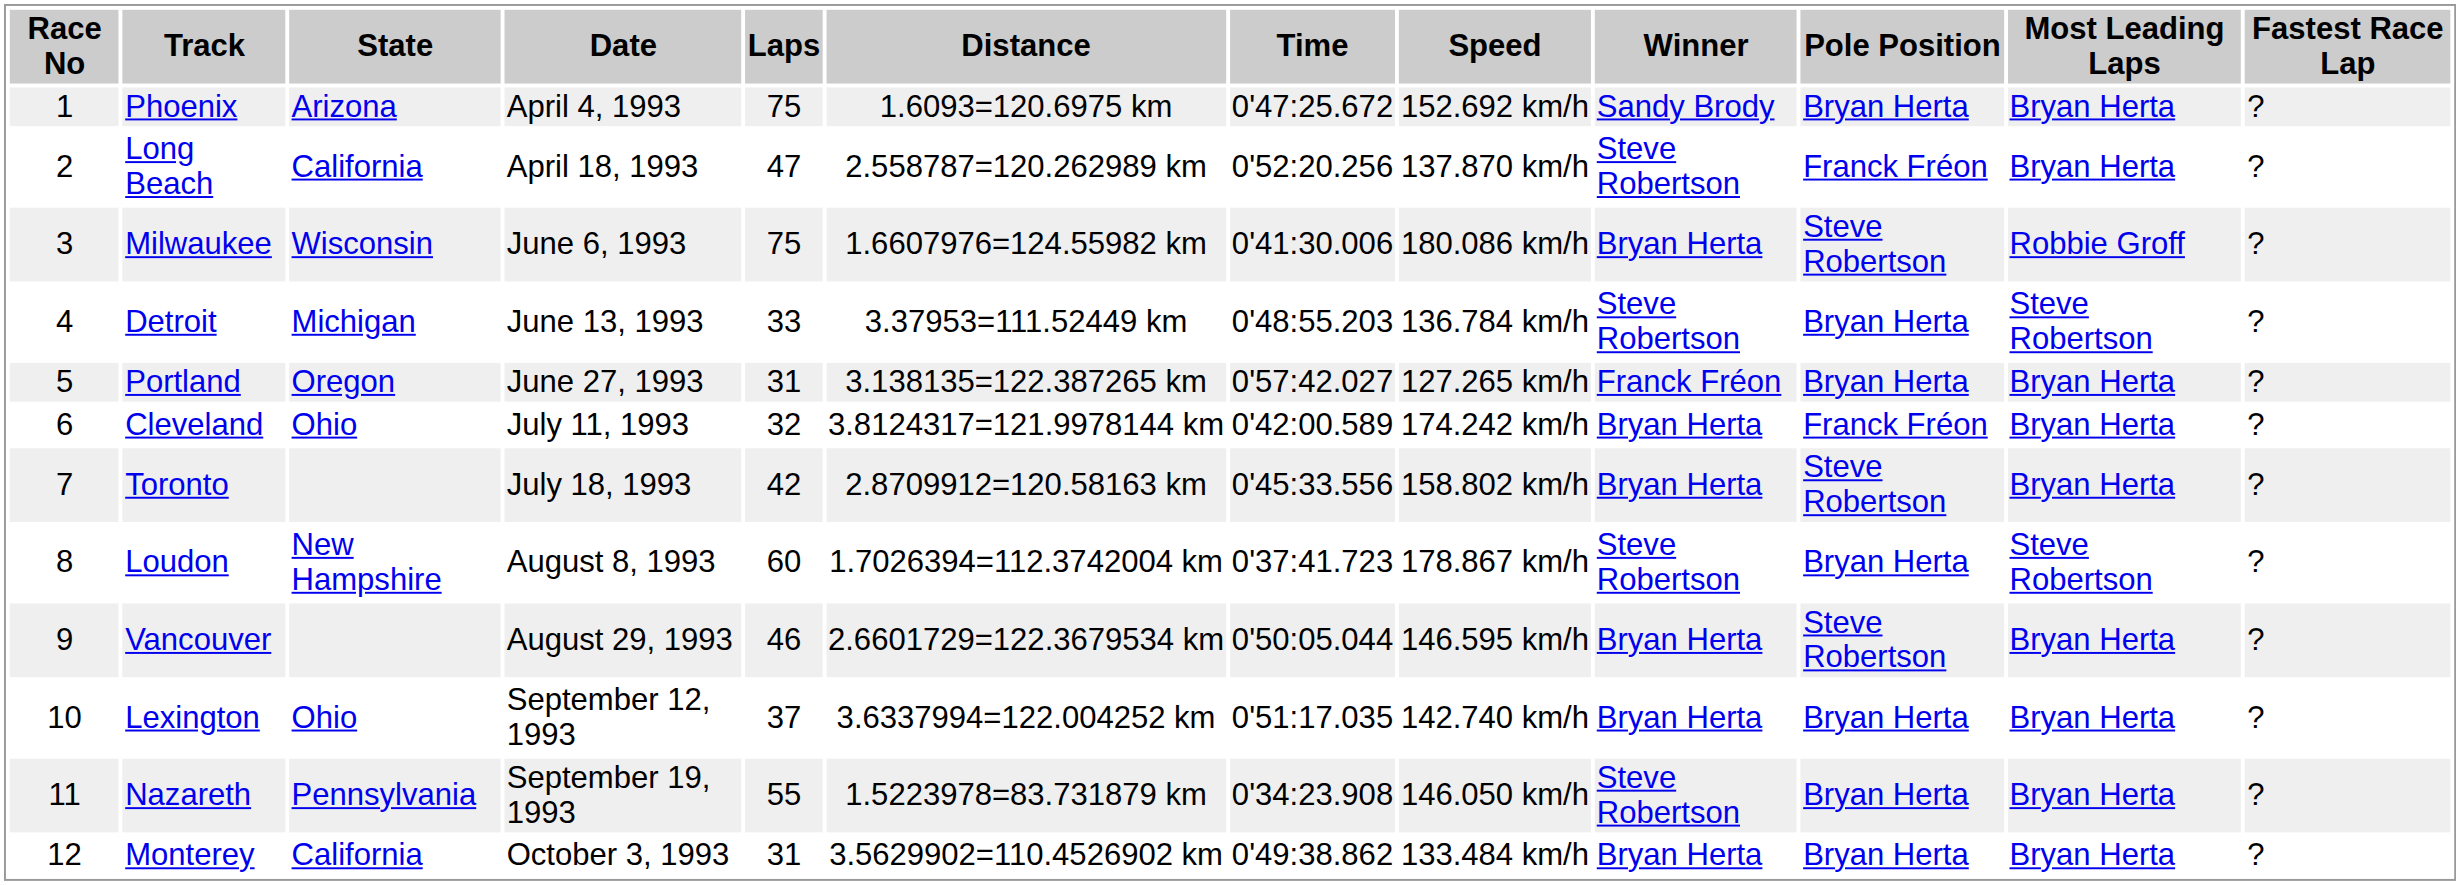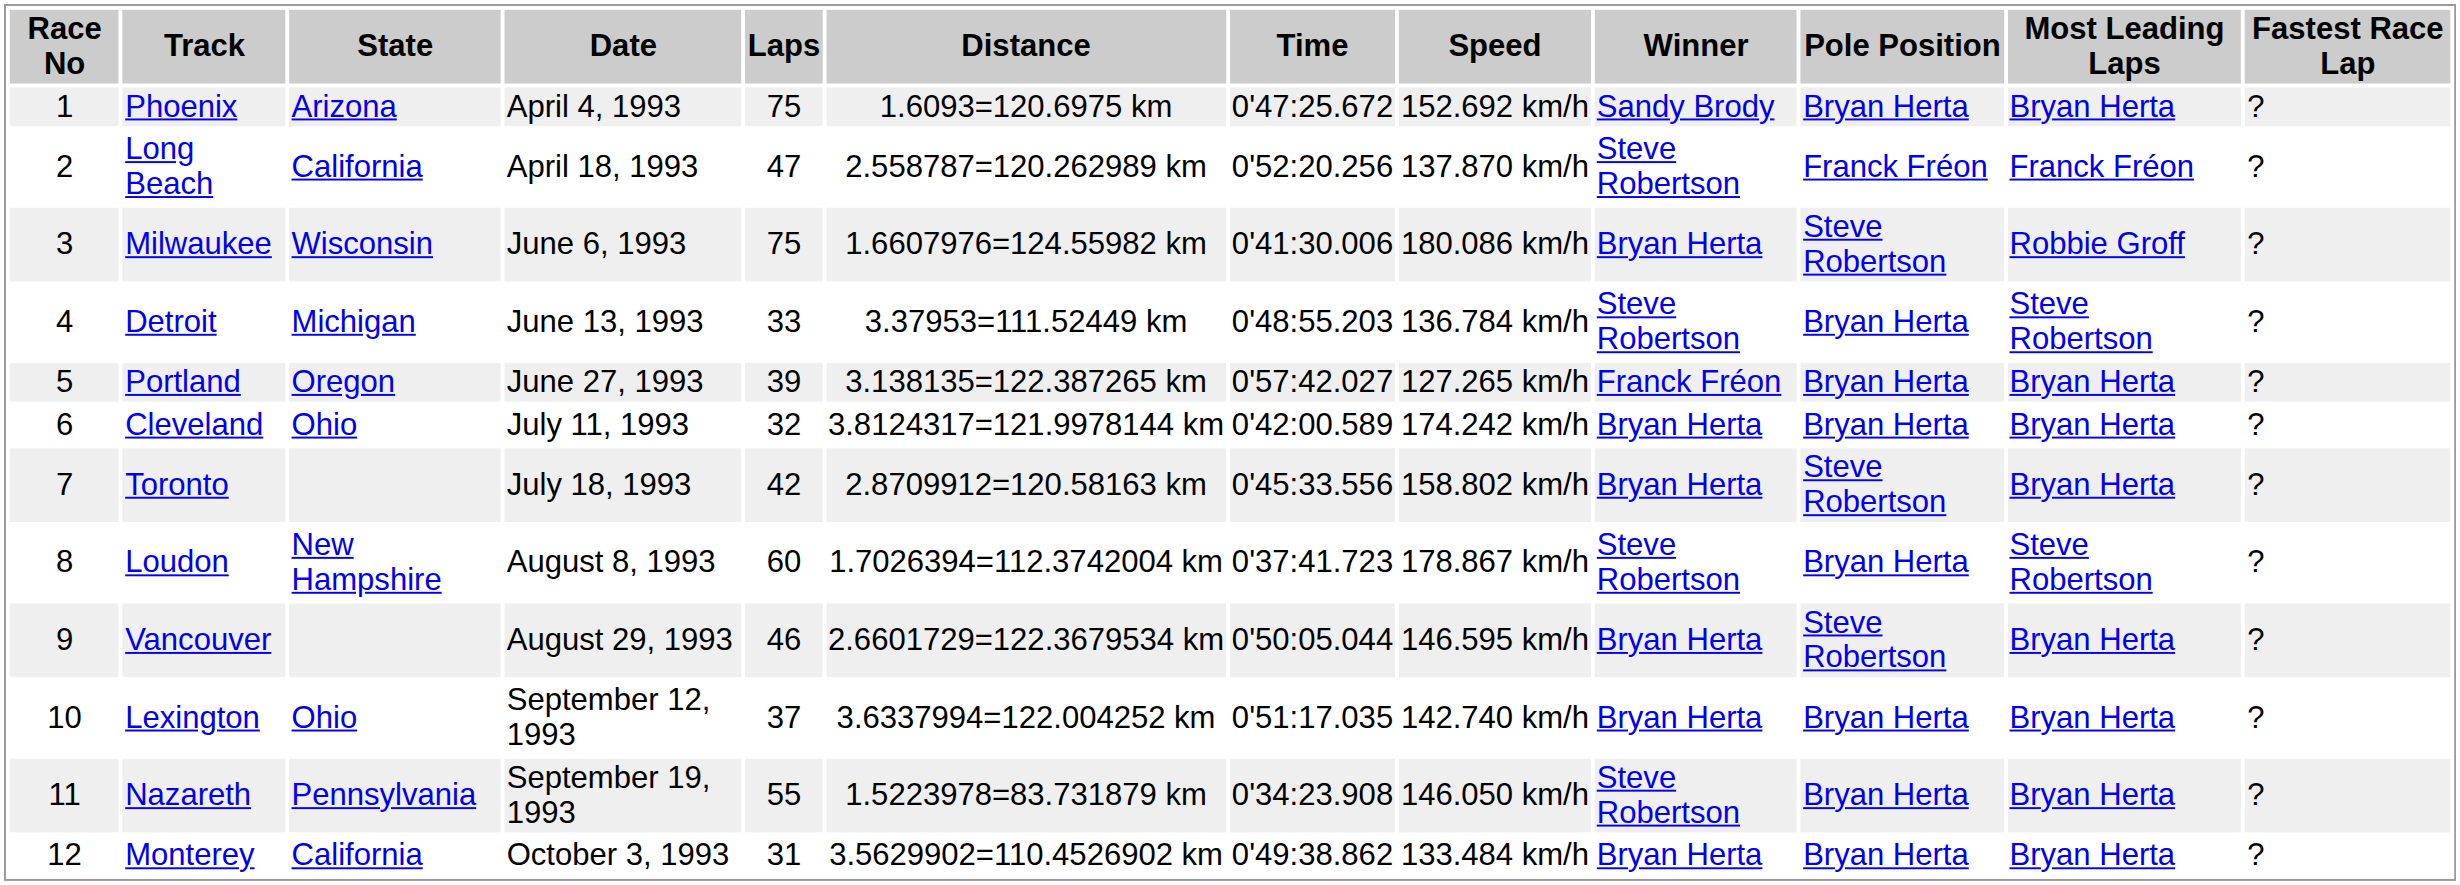Long Beach | Most Leading Laps: Bryan Herta -> Franck Fréon
Portland | Laps: 31 -> 39
Cleveland | Pole Position: Franck Fréon -> Bryan Herta
